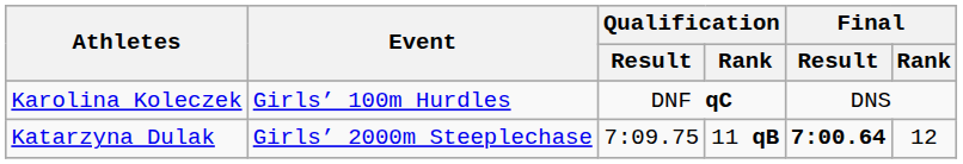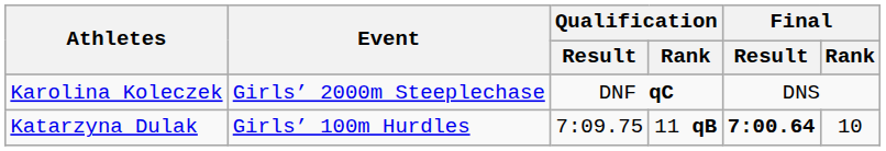Karolina Koleczek | Event: Girls’ 100m Hurdles -> Girls’ 2000m Steeplechase
Katarzyna Dulak | Event: Girls’ 2000m Steeplechase -> Girls’ 100m Hurdles
Katarzyna Dulak | Final / Rank: 12 -> 10
